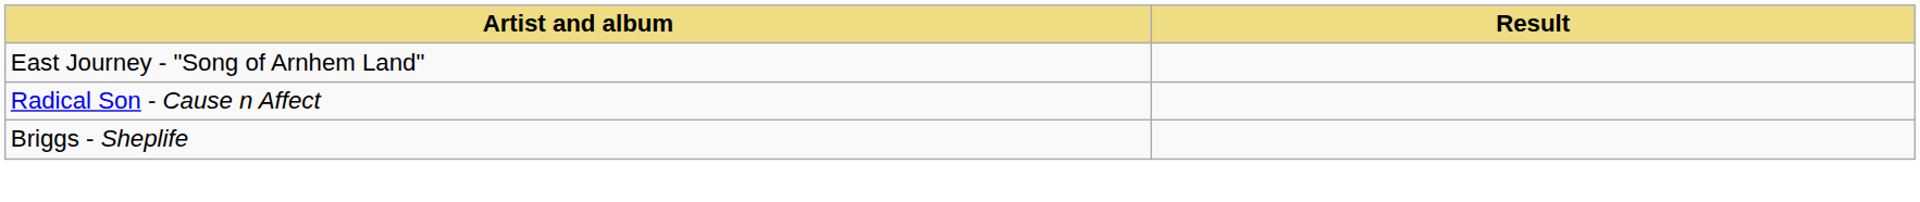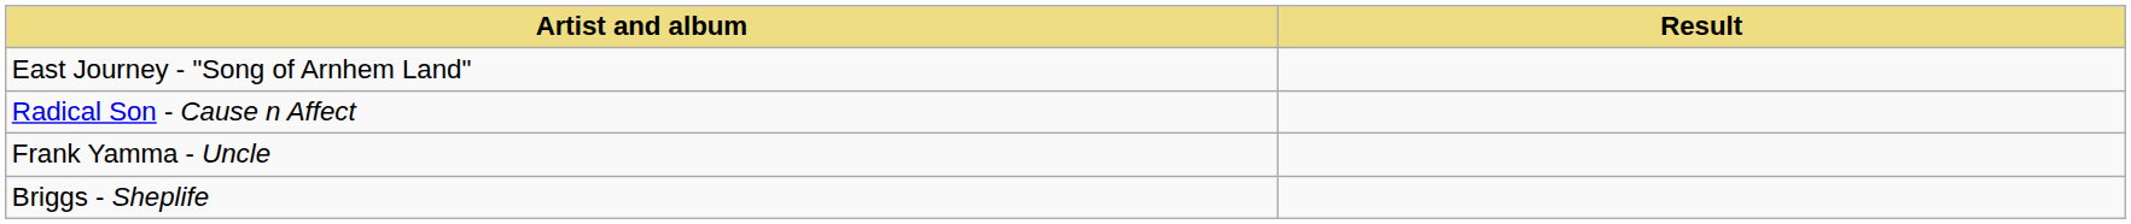+ row: Frank Yamma - Uncle
